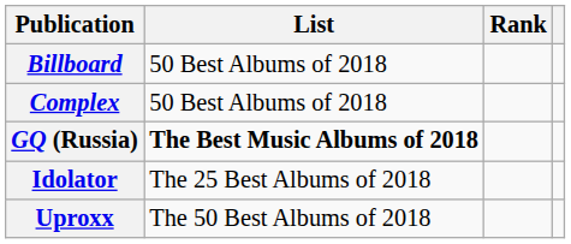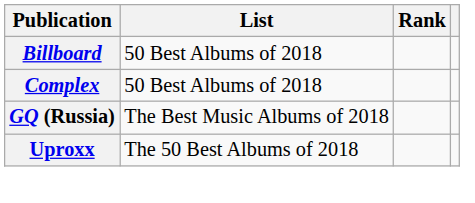GQ (Russia) | List: bold -> normal
- row: Idolator | The 25 Best Albums of 2018
